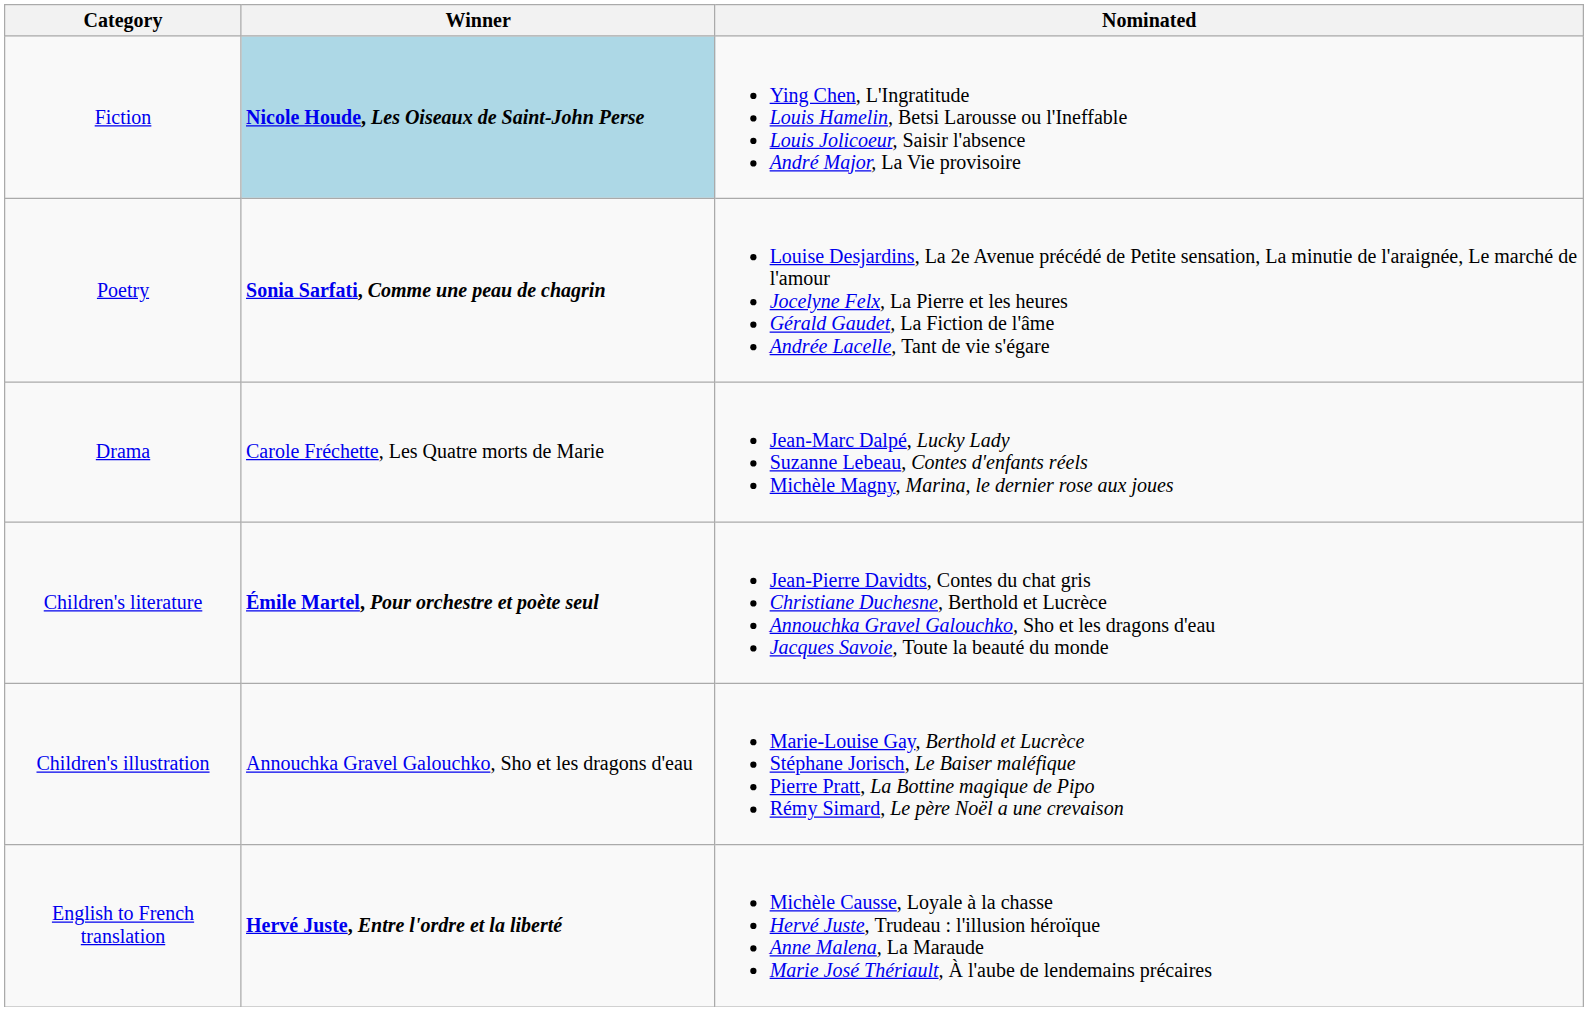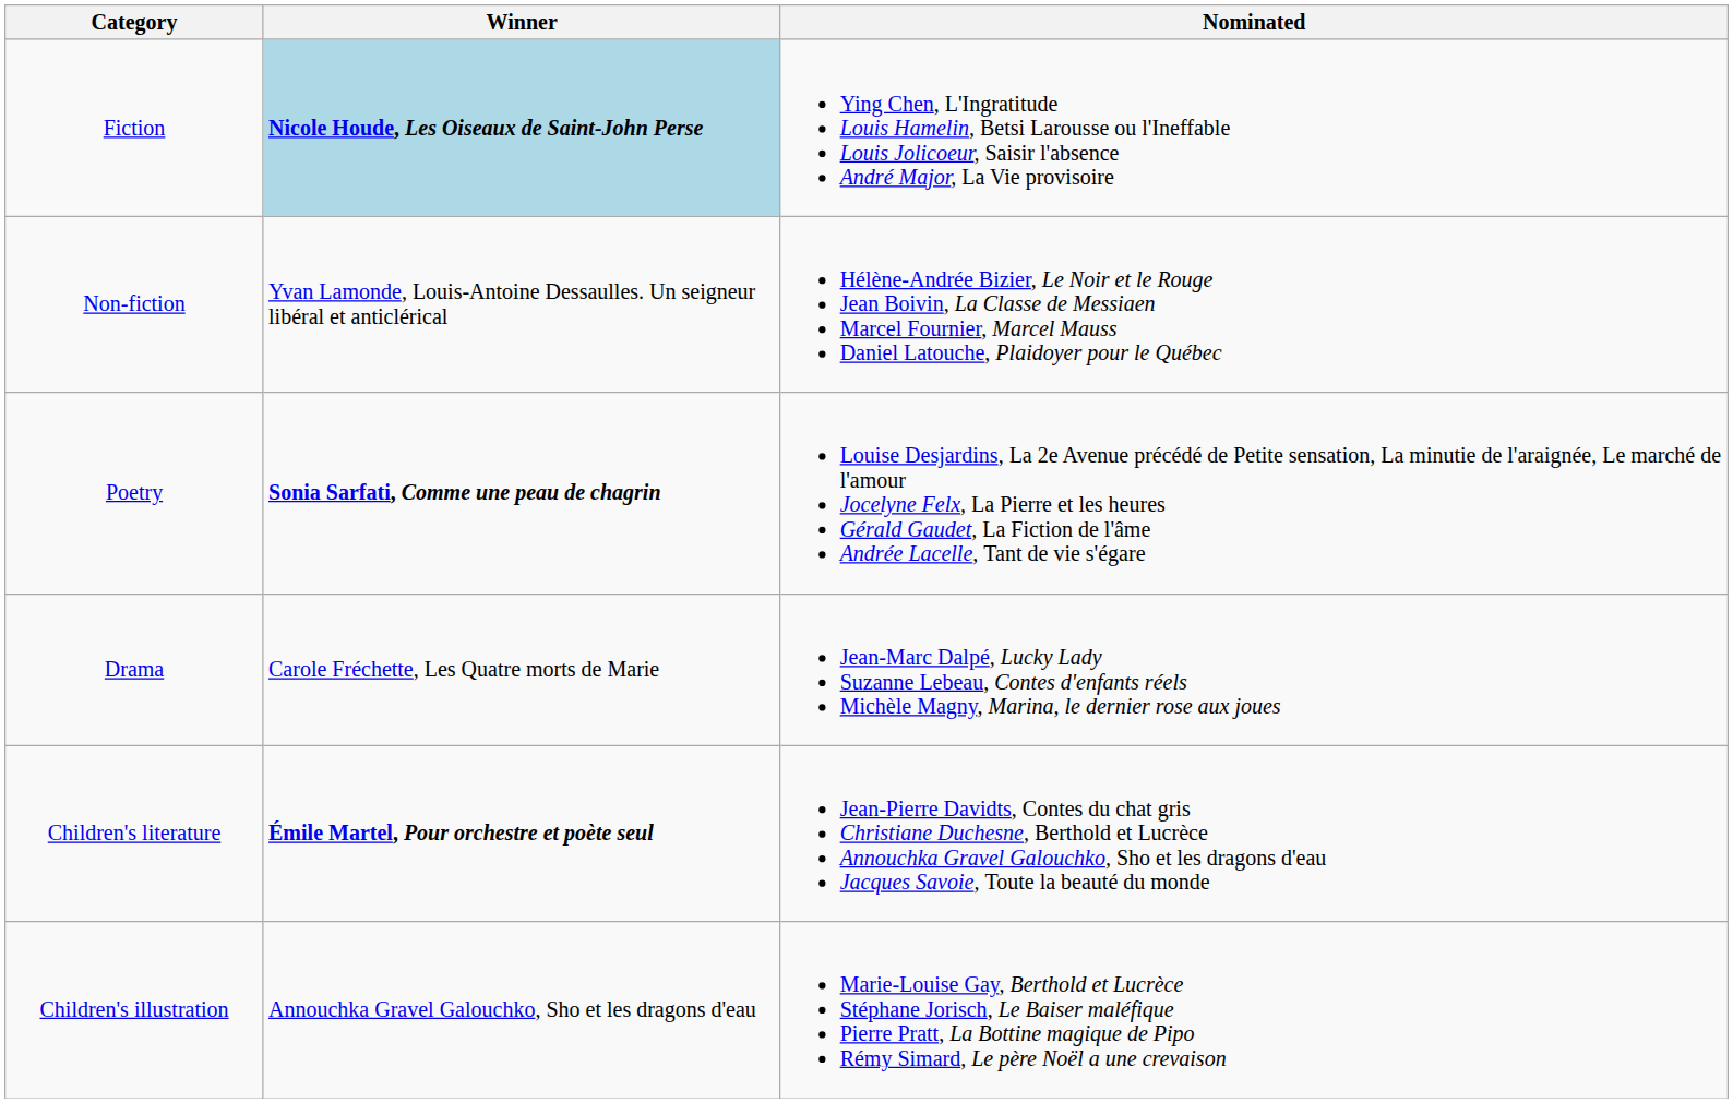+ row: Non-fiction | Yvan Lamonde, Louis-Antoine Dessaulles. Un seigneur libéral et anticlérical | Hélène-Andrée Bizier, Le Noir et le Rouge Jean Boivin, La Classe de Messiaen Marcel Fournier, Marcel Mauss Daniel Latouche, Plaidoyer pour le Québec
- row: English to French translation | Hervé Juste, Entre l'ordre et la liberté | Michèle Causse, Loyale à la chasse Hervé Juste, Trudeau : l'illusion héroïque Anne Malena, La Maraude Marie José Thériault, À l'aube de lendemains précaires
